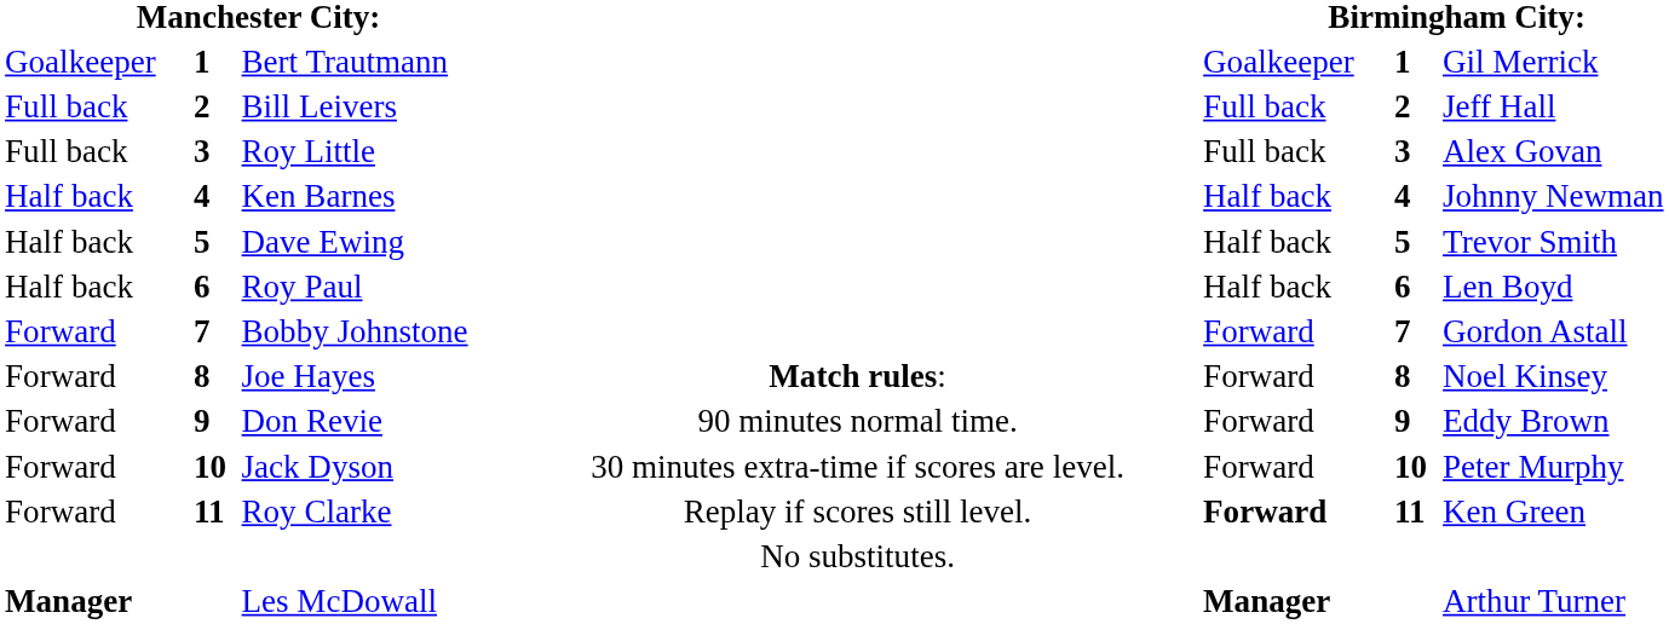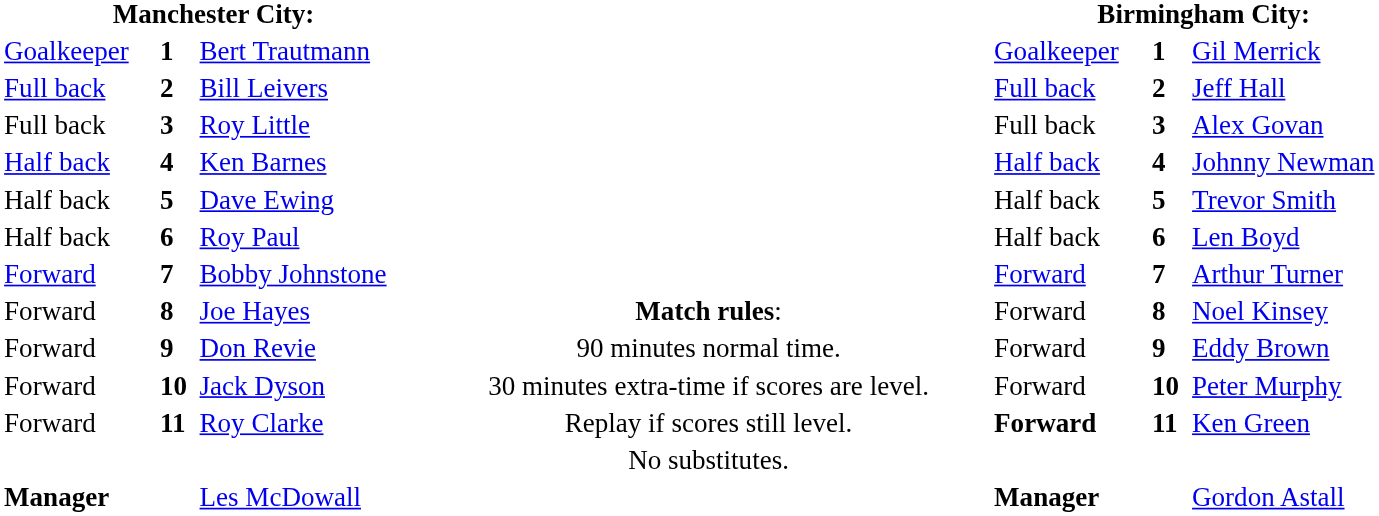Bobby Johnstone | column 9: Gordon Astall -> Arthur Turner
Les McDowall | column 9: Arthur Turner -> Gordon Astall
